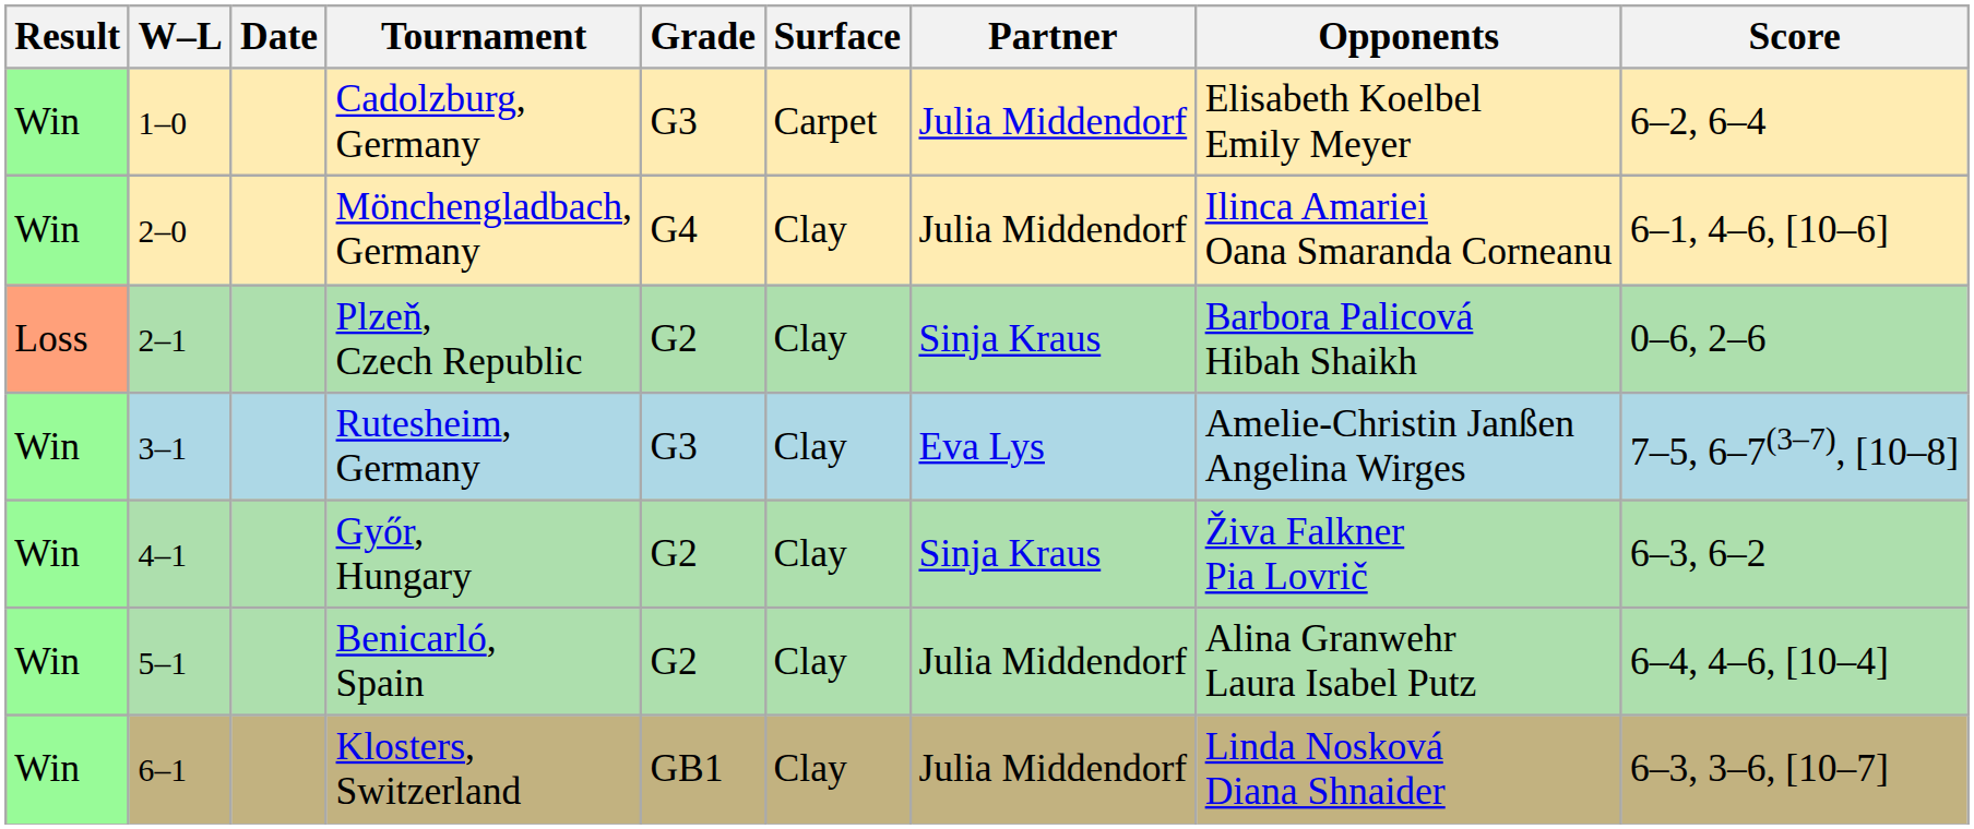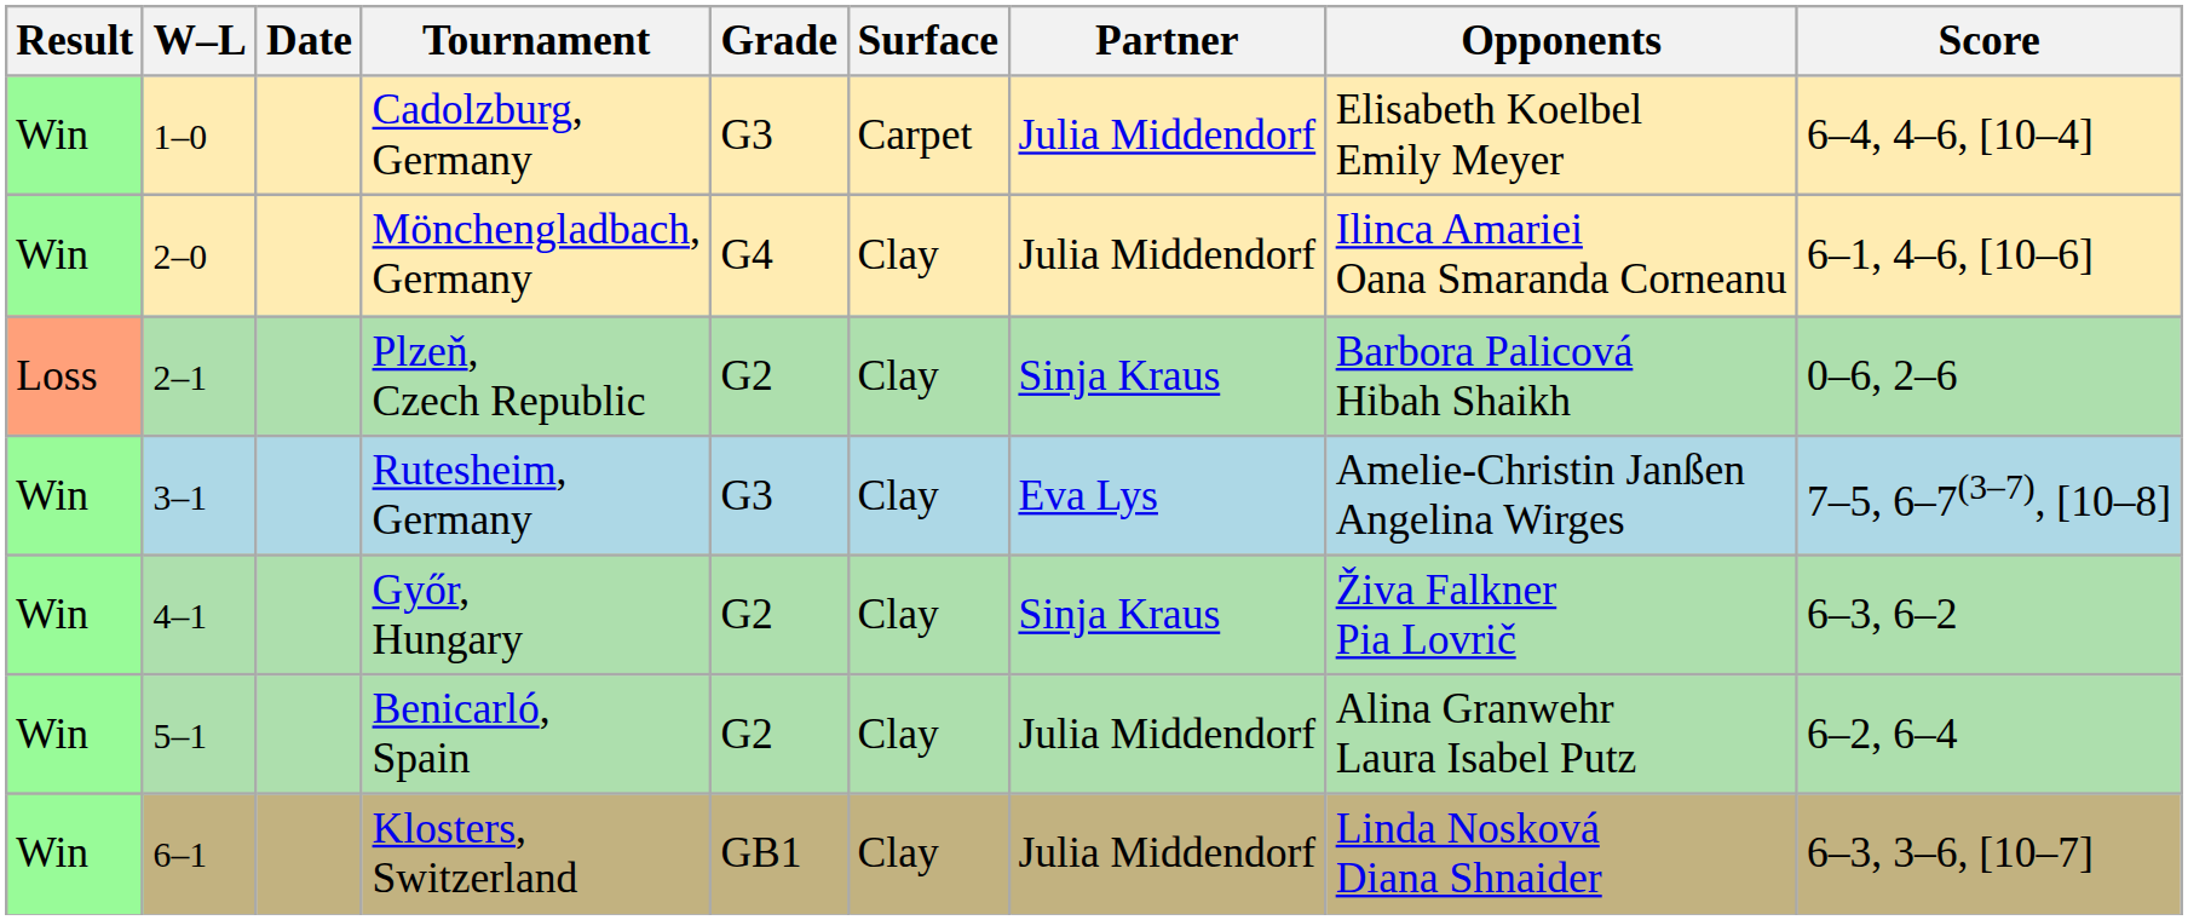Cadolzburg, Germany | Score: 6–2, 6–4 -> 6–4, 4–6, [10–4]
Benicarló, Spain | Score: 6–4, 4–6, [10–4] -> 6–2, 6–4
